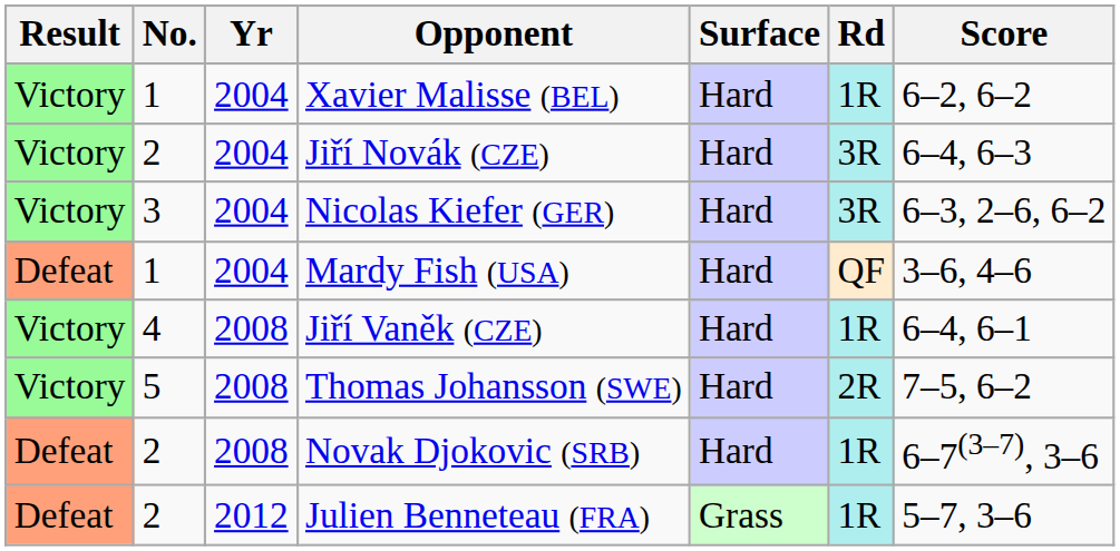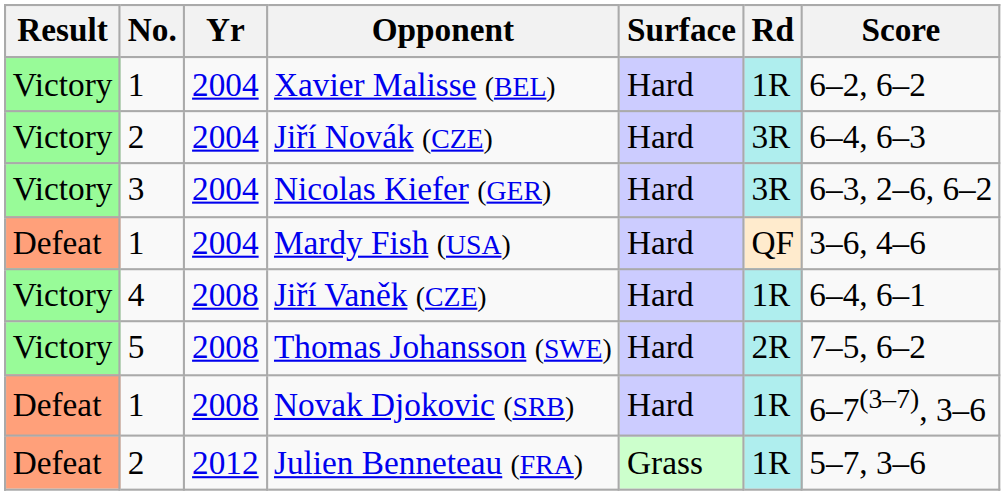Novak Djokovic (SRB) | No.: 2 -> 1
